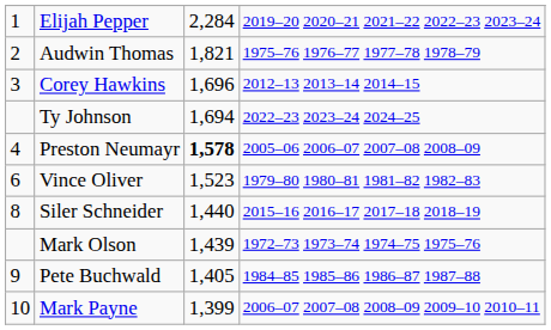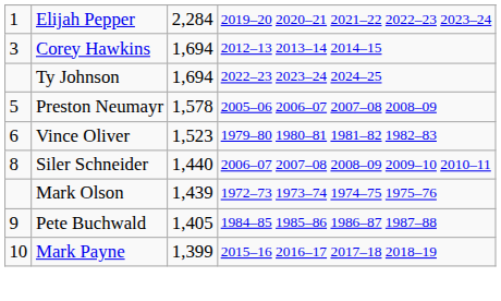- row: 2 | Audwin Thomas | 1,821 | 1975–76 1976–77 1977–78 1978–79
Corey Hawkins | column 3: 1,696 -> 1,694
Preston Neumayr | column 1: 4 -> 5
Preston Neumayr | column 3: bold -> normal
Siler Schneider | column 4: 2015–16 2016–17 2017–18 2018–19 -> 2006–07 2007–08 2008–09 2009–10 2010–11
Mark Payne | column 4: 2006–07 2007–08 2008–09 2009–10 2010–11 -> 2015–16 2016–17 2017–18 2018–19
